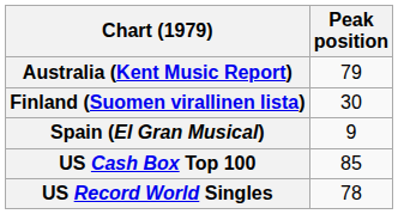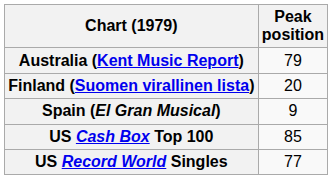Finland (Suomen virallinen lista) | Peak position: 30 -> 20
US Record World Singles | Peak position: 78 -> 77
